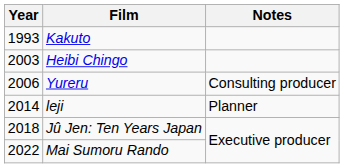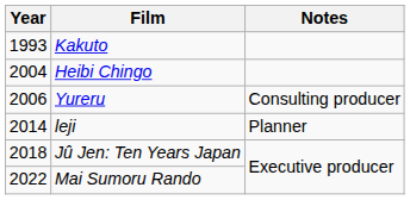Heibi Chingo | Year: 2003 -> 2004
